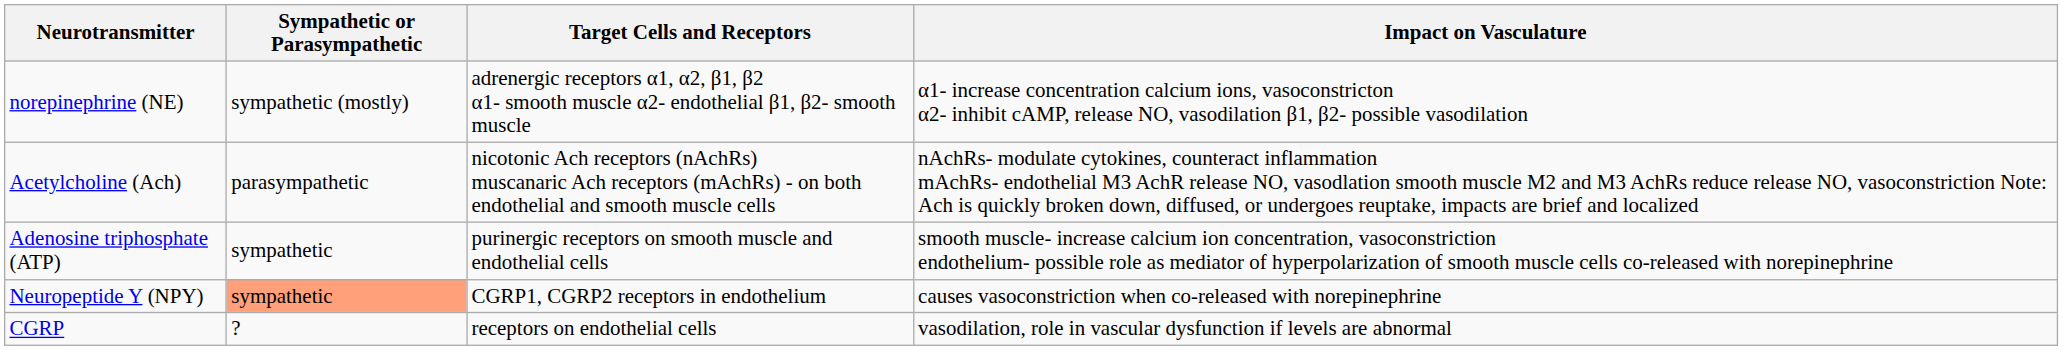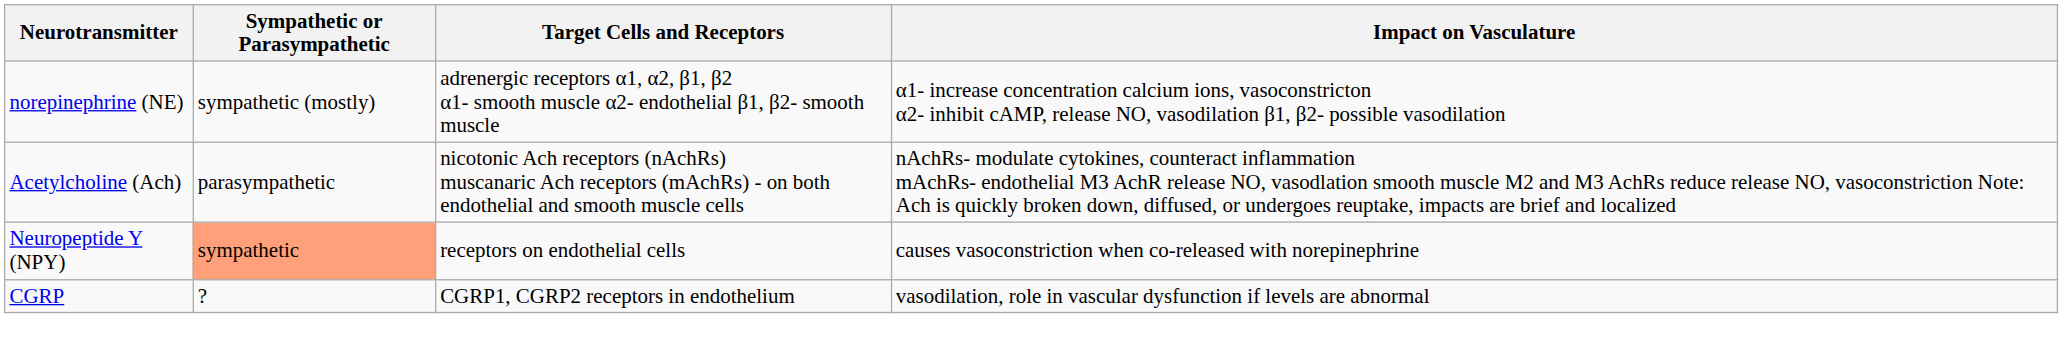- row: Adenosine triphosphate (ATP) | sympathetic | purinergic receptors on smooth muscle and endothelial cells | smooth muscle- increase calcium ion concentration, vasoconstriction endothelium- possible role as mediator of hyperpolarization of smooth muscle cells co-released with norepinephrine
Neuropeptide Y (NPY) | Target Cells and Receptors: CGRP1, CGRP2 receptors in endothelium -> receptors on endothelial cells
CGRP | Target Cells and Receptors: receptors on endothelial cells -> CGRP1, CGRP2 receptors in endothelium
